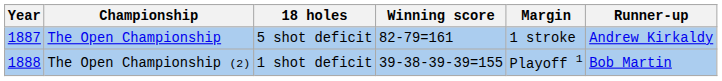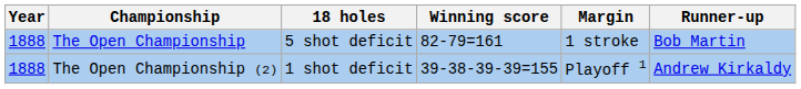The Open Championship | Year: 1887 -> 1888
The Open Championship | Runner-up: Andrew Kirkaldy -> Bob Martin
The Open Championship (2) | Runner-up: Bob Martin -> Andrew Kirkaldy
